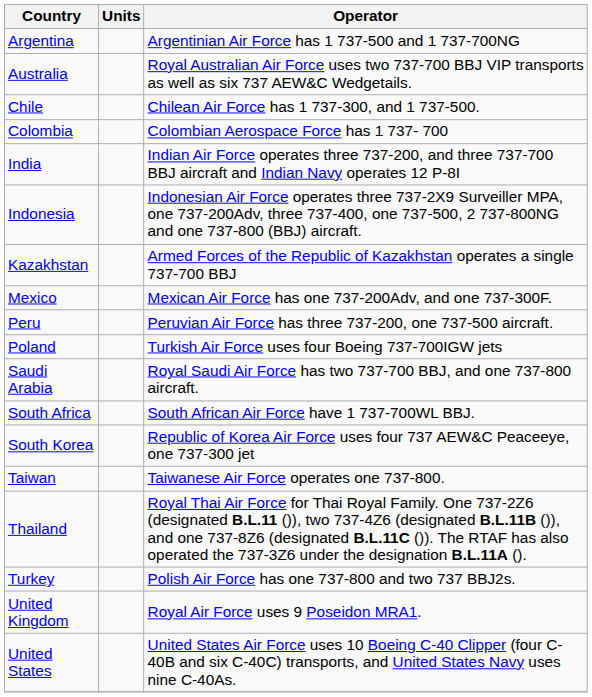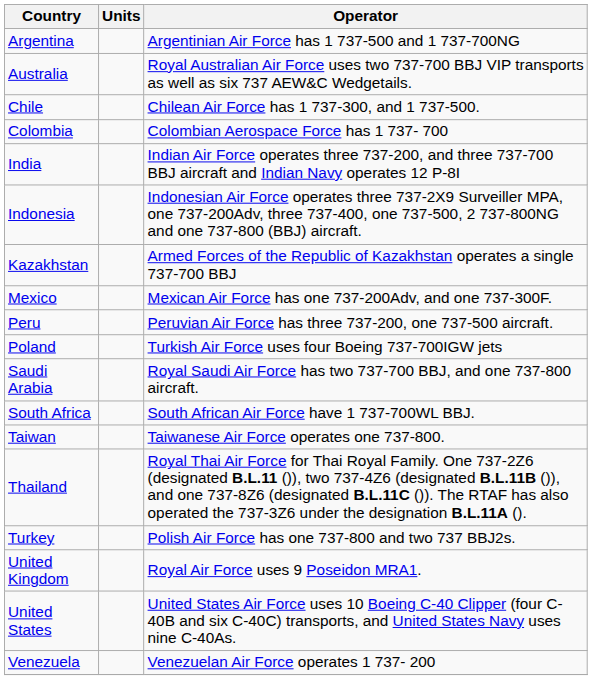- row: South Korea | Republic of Korea Air Force uses four 737 AEW&C Peaceeye, one 737-300 jet
+ row: Venezuela | Venezuelan Air Force operates 1 737- 200
